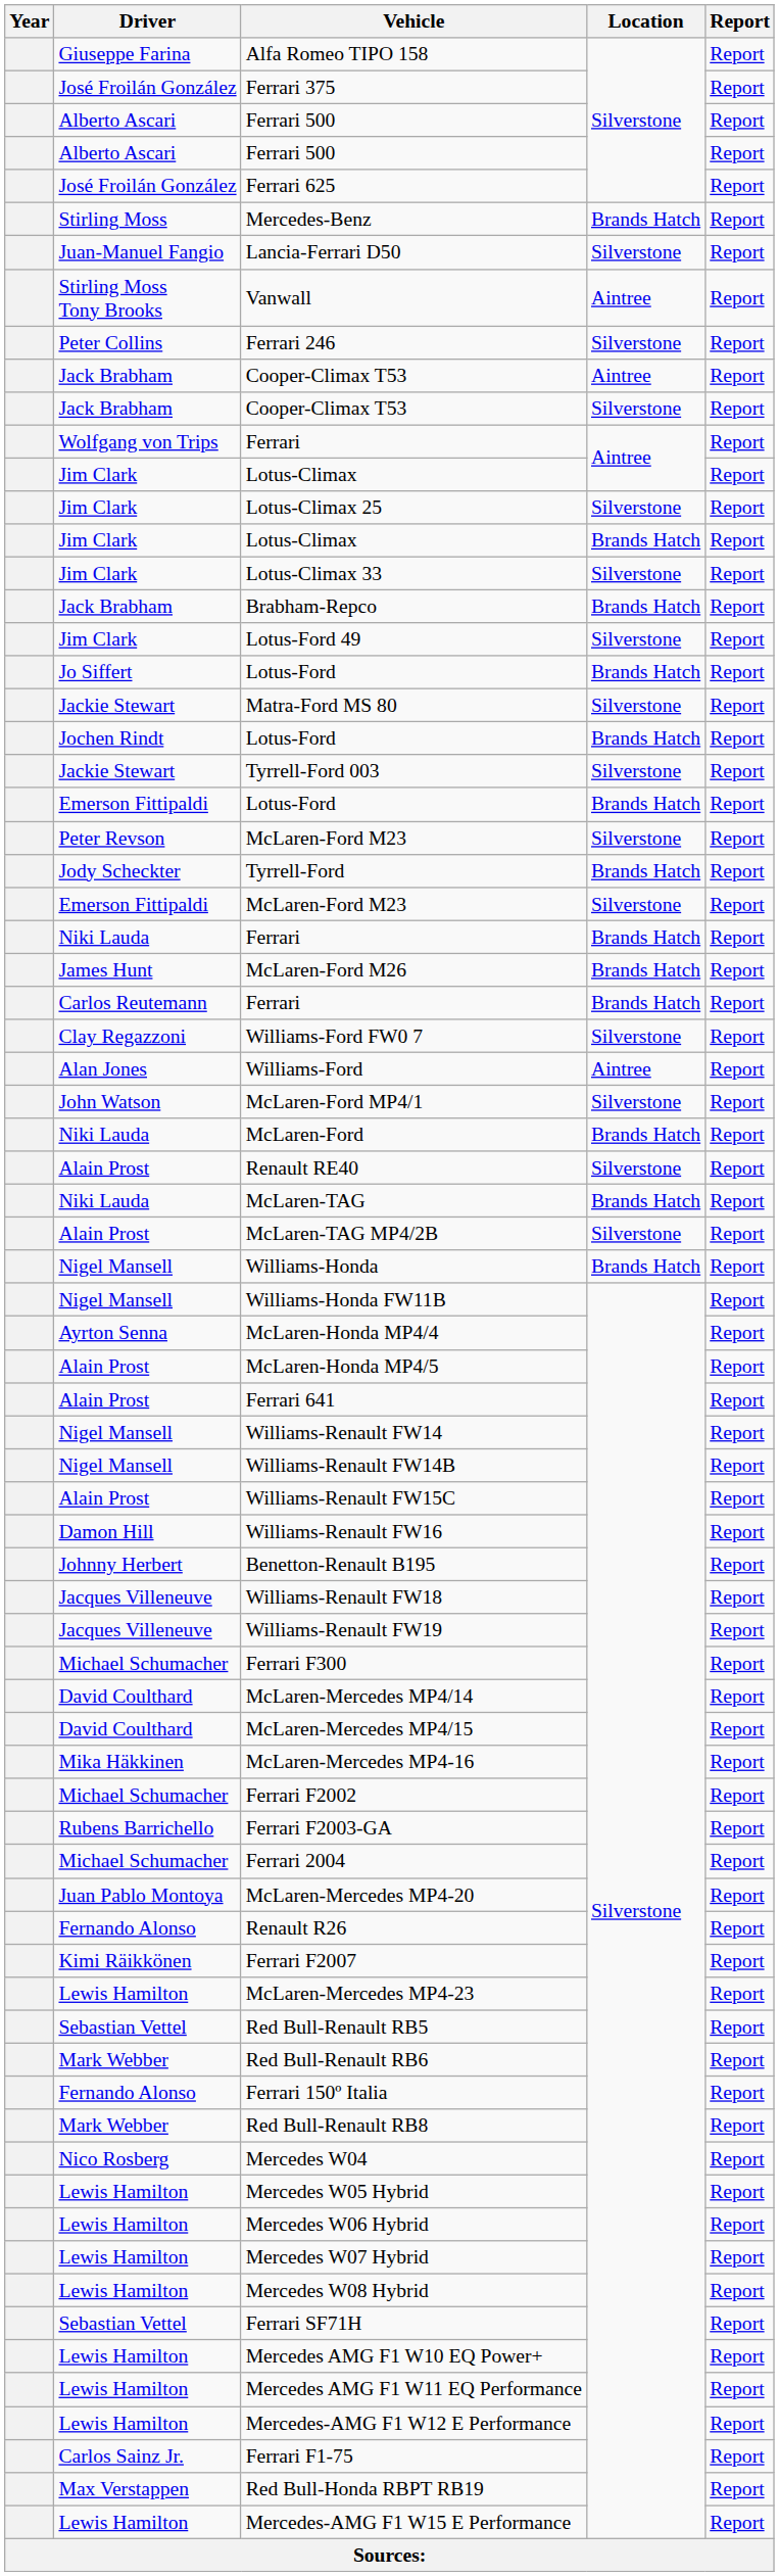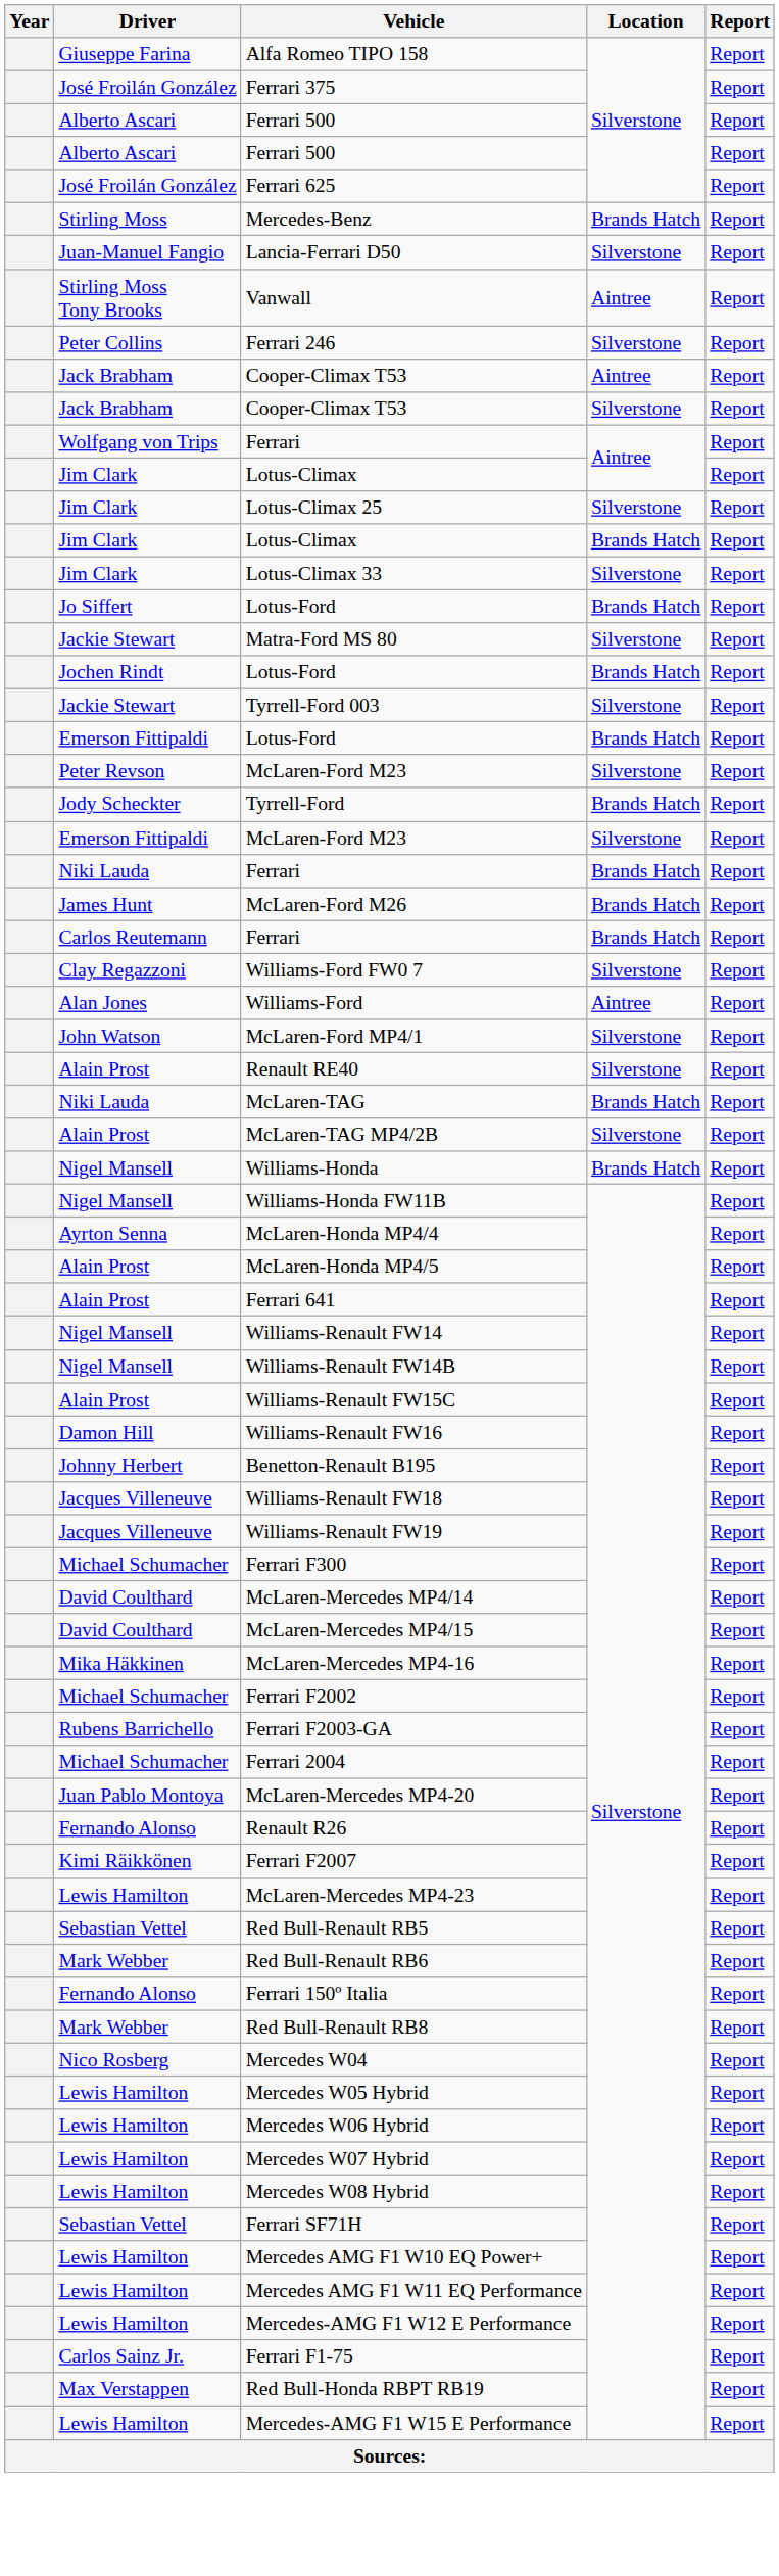- row: Jack Brabham | Brabham-Repco | Brands Hatch | Report
- row: Jim Clark | Lotus-Ford 49 | Silverstone | Report
- row: Niki Lauda | McLaren-Ford | Brands Hatch | Report
